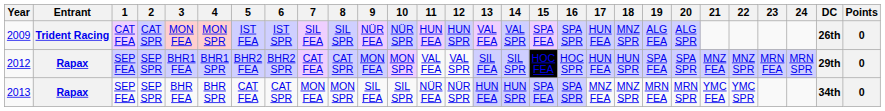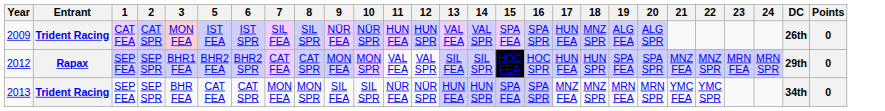- column: 4 | MON SPR | BHR1 SPR | BHR SPR
2013 | Entrant: Rapax -> Trident Racing
